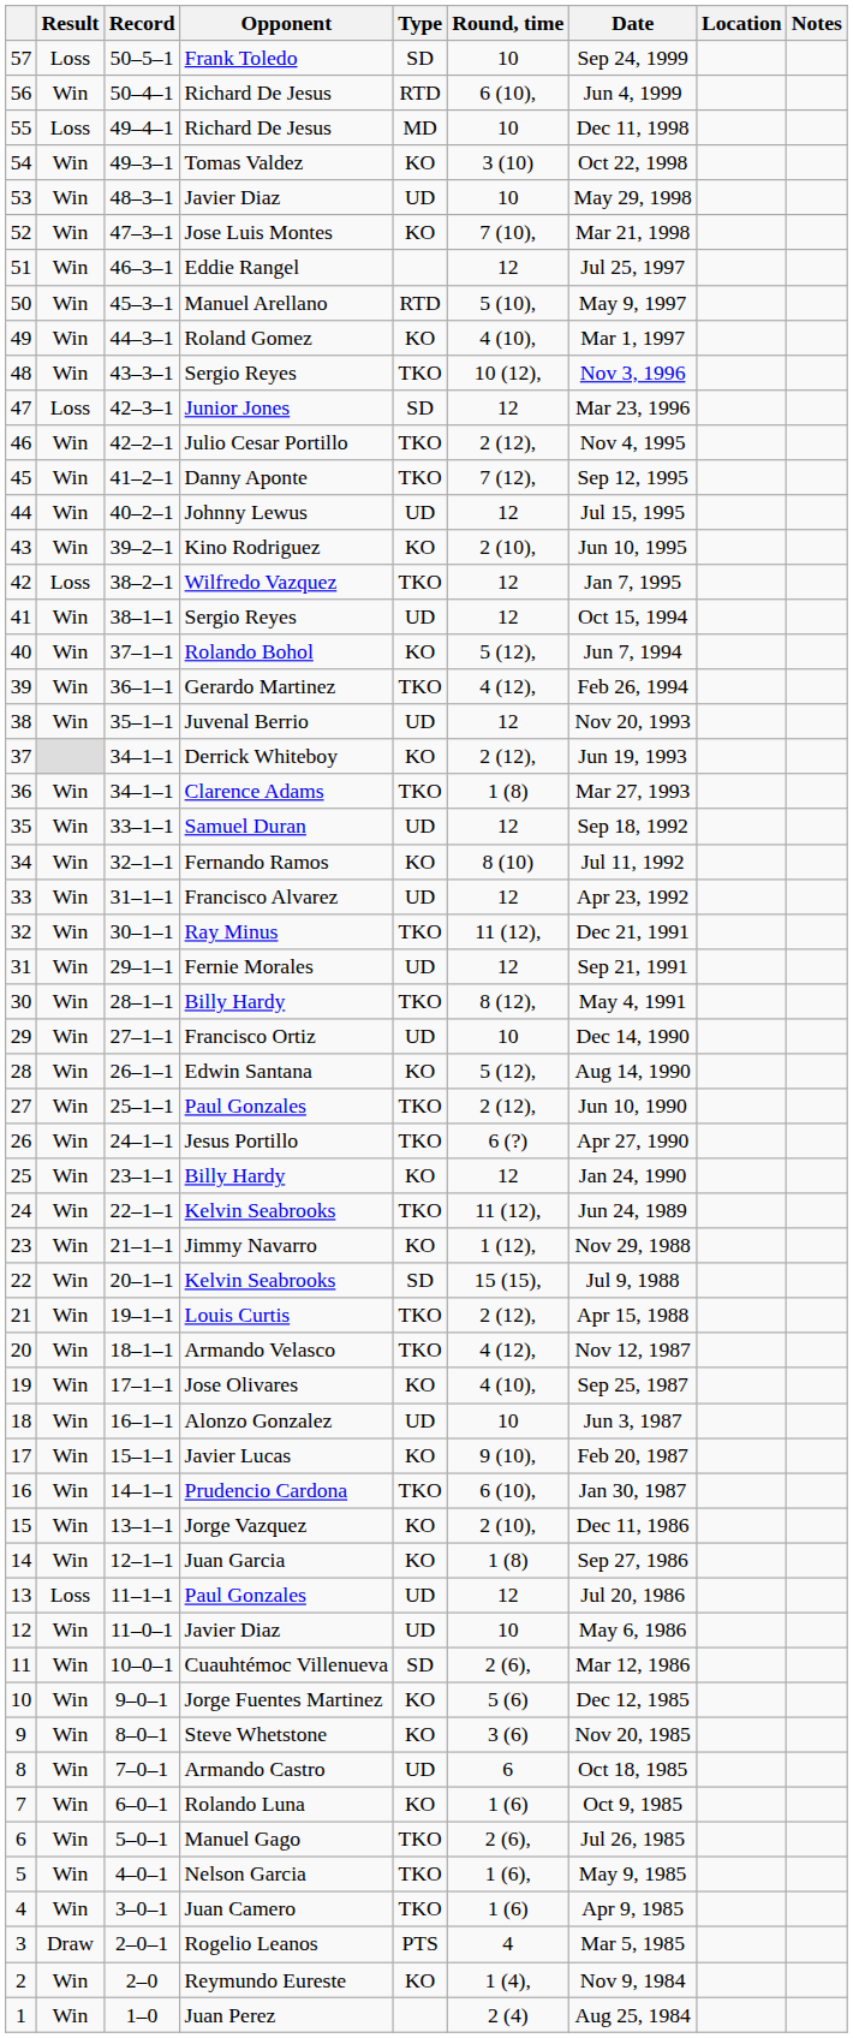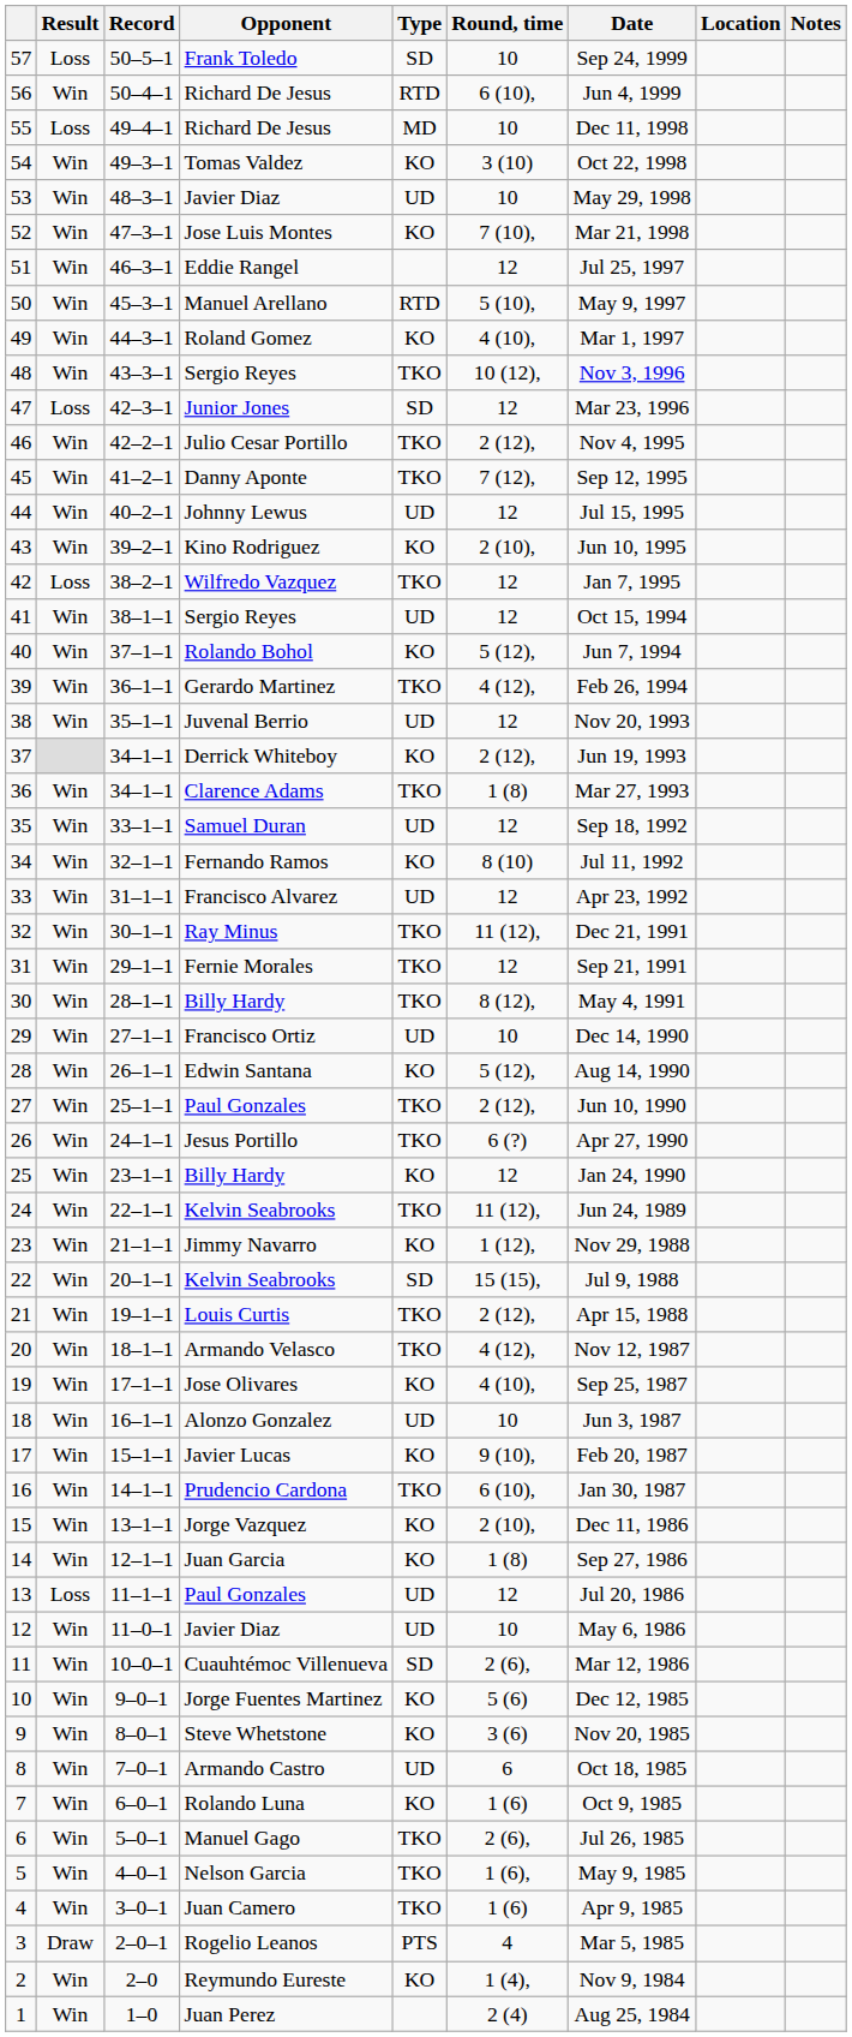31 | Type: UD -> TKO
